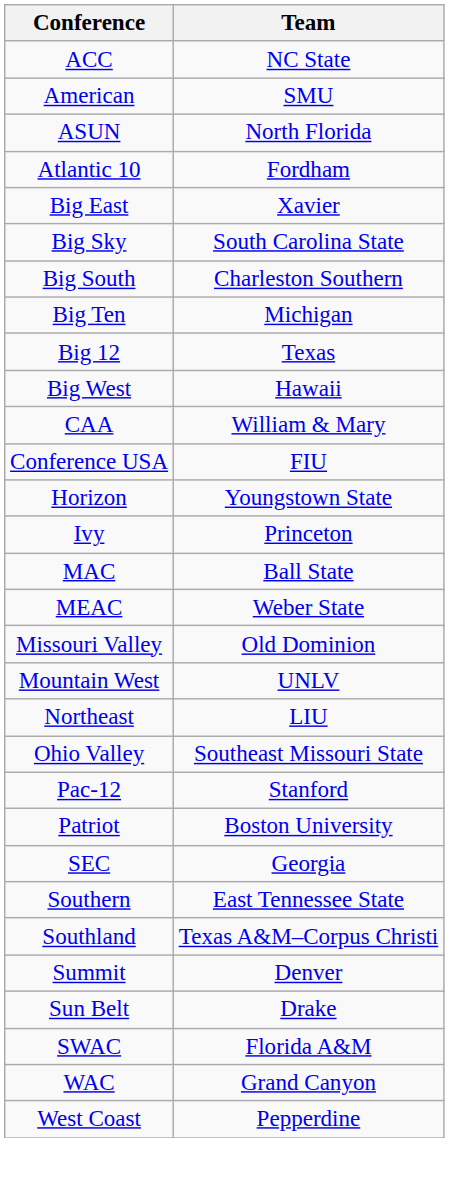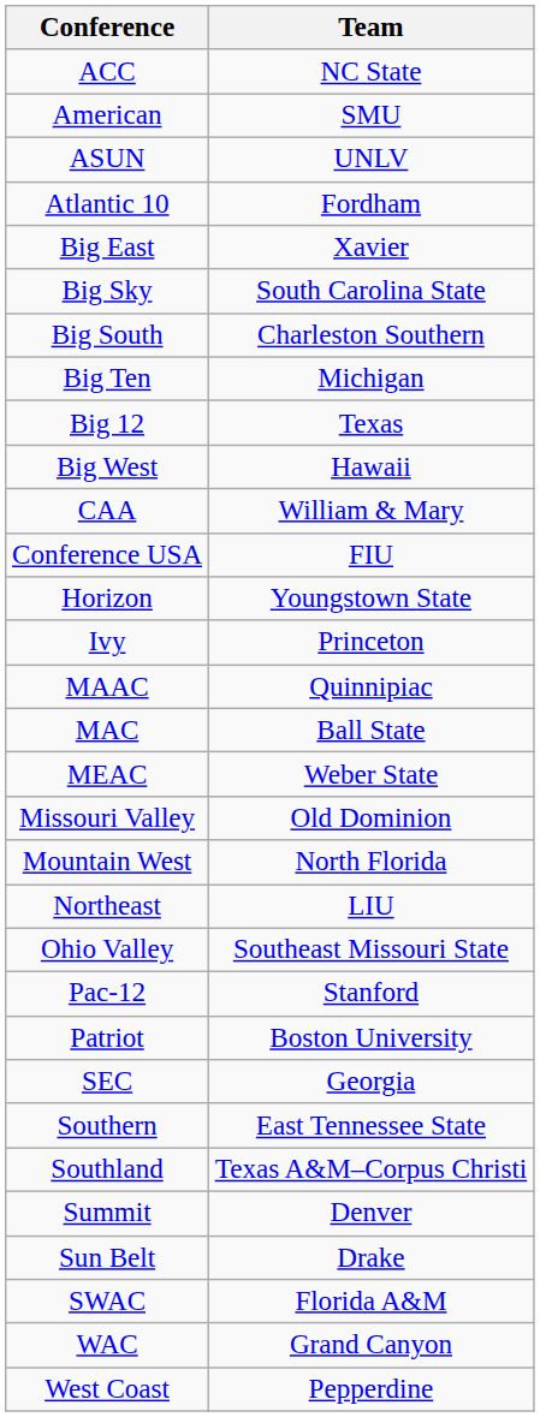ASUN | Team: North Florida -> UNLV
+ row: MAAC | Quinnipiac
Mountain West | Team: UNLV -> North Florida
